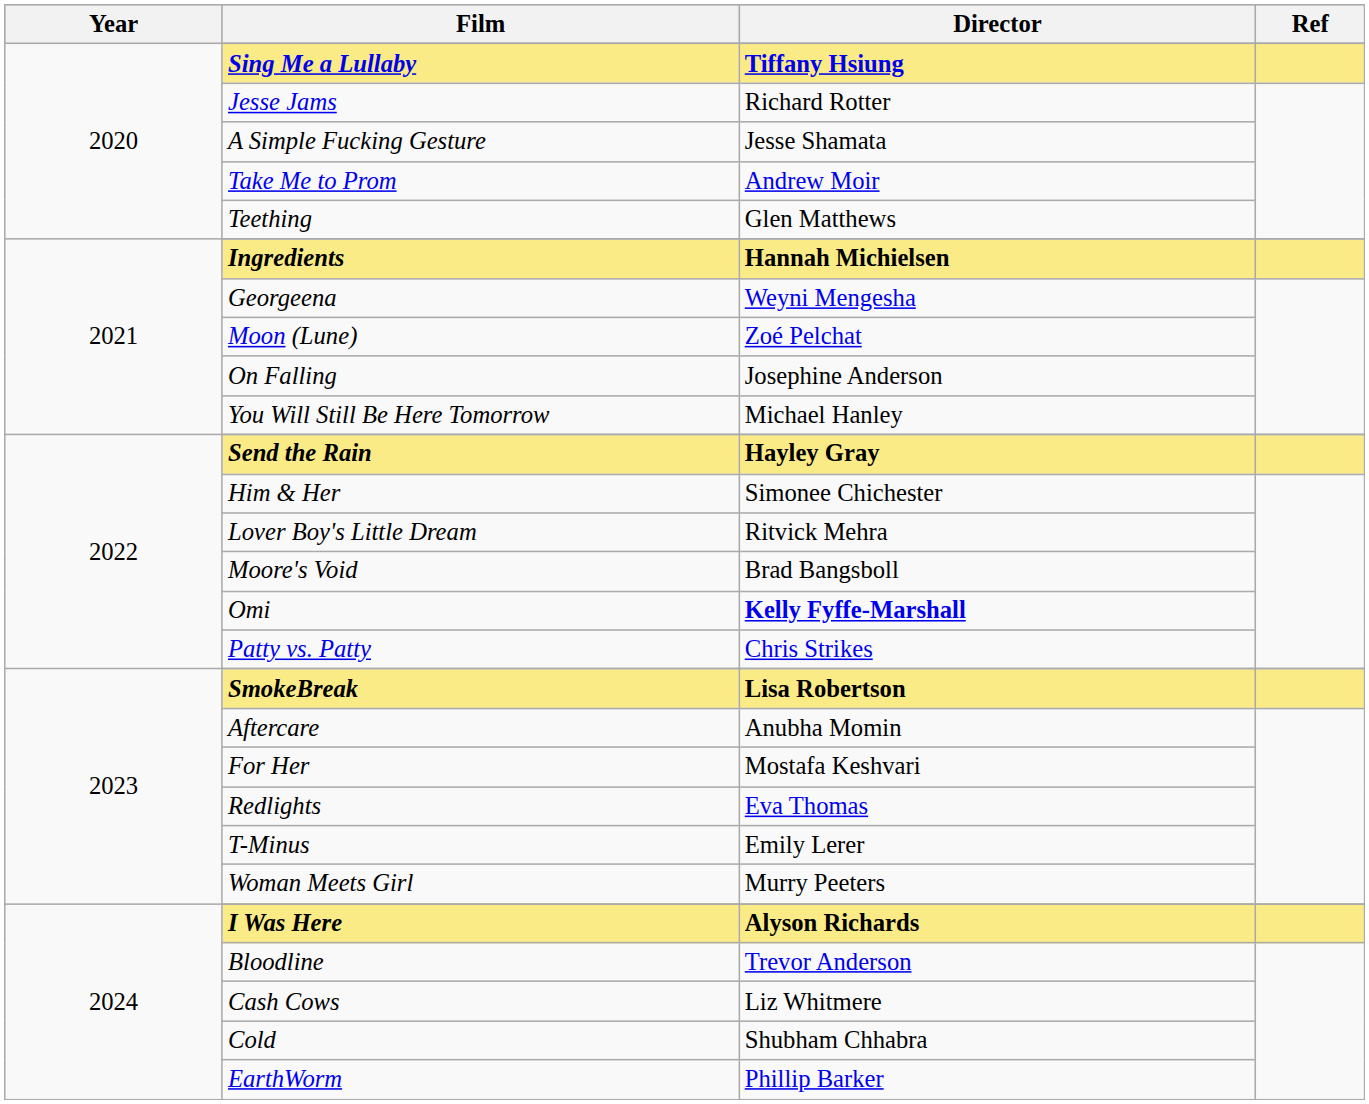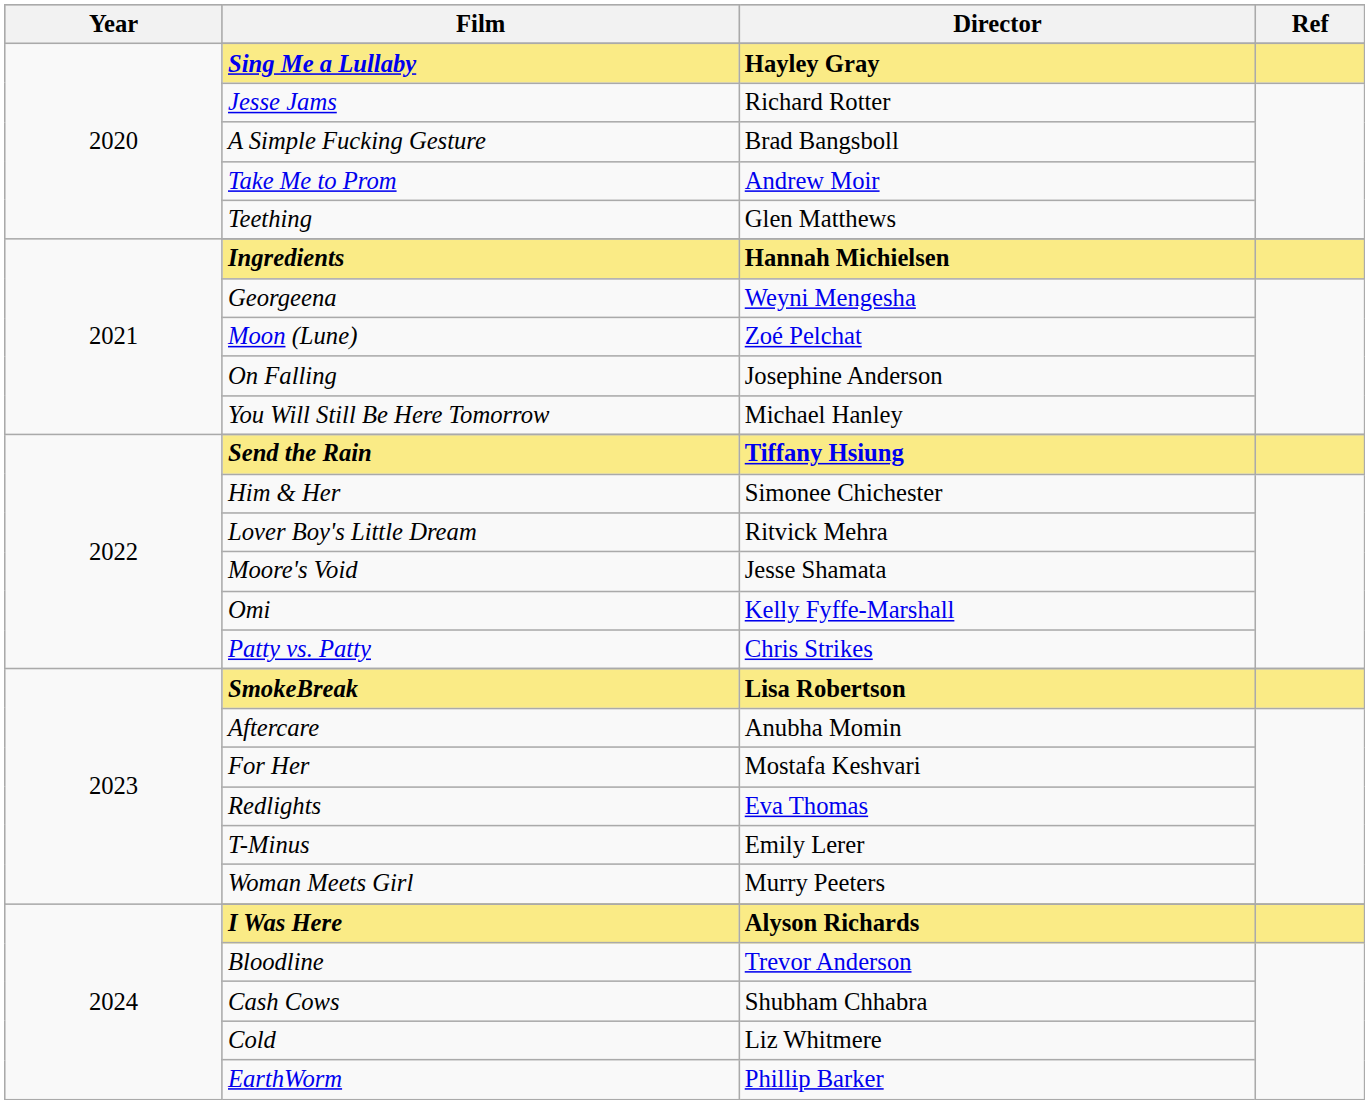Sing Me a Lullaby | Director: Tiffany Hsiung -> Hayley Gray
A Simple Fucking Gesture | Director: Jesse Shamata -> Brad Bangsboll
Send the Rain | Director: Hayley Gray -> Tiffany Hsiung
Moore's Void | Director: Brad Bangsboll -> Jesse Shamata
Omi | Director: bold -> normal
Cash Cows | Director: Liz Whitmere -> Shubham Chhabra
Cold | Director: Shubham Chhabra -> Liz Whitmere
